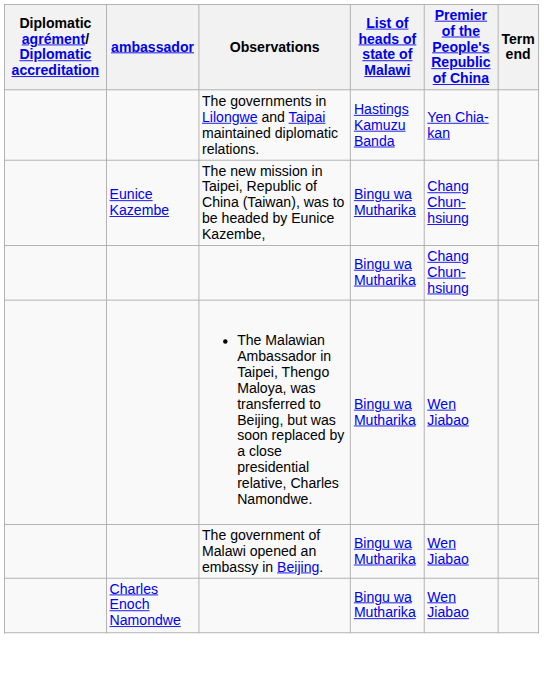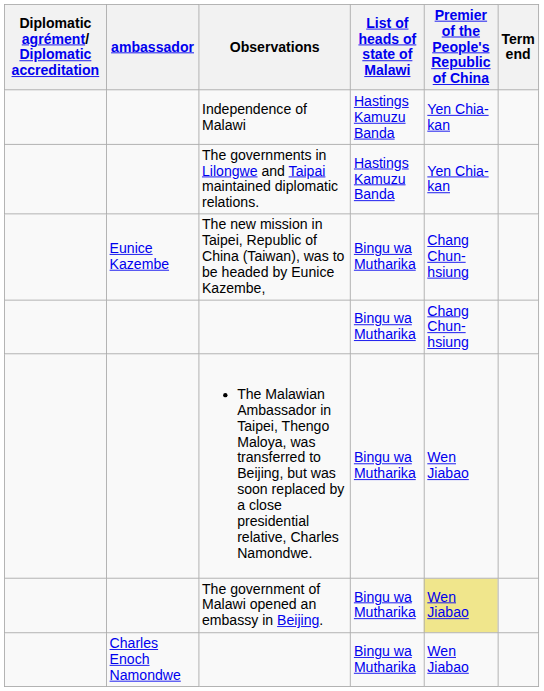+ row: Independence of Malawi | Hastings Kamuzu Banda | Yen Chia-kan
The government of Malawi opened an embassy in Beijing. | Premier of the People's Republic of China: no background -> khaki background
